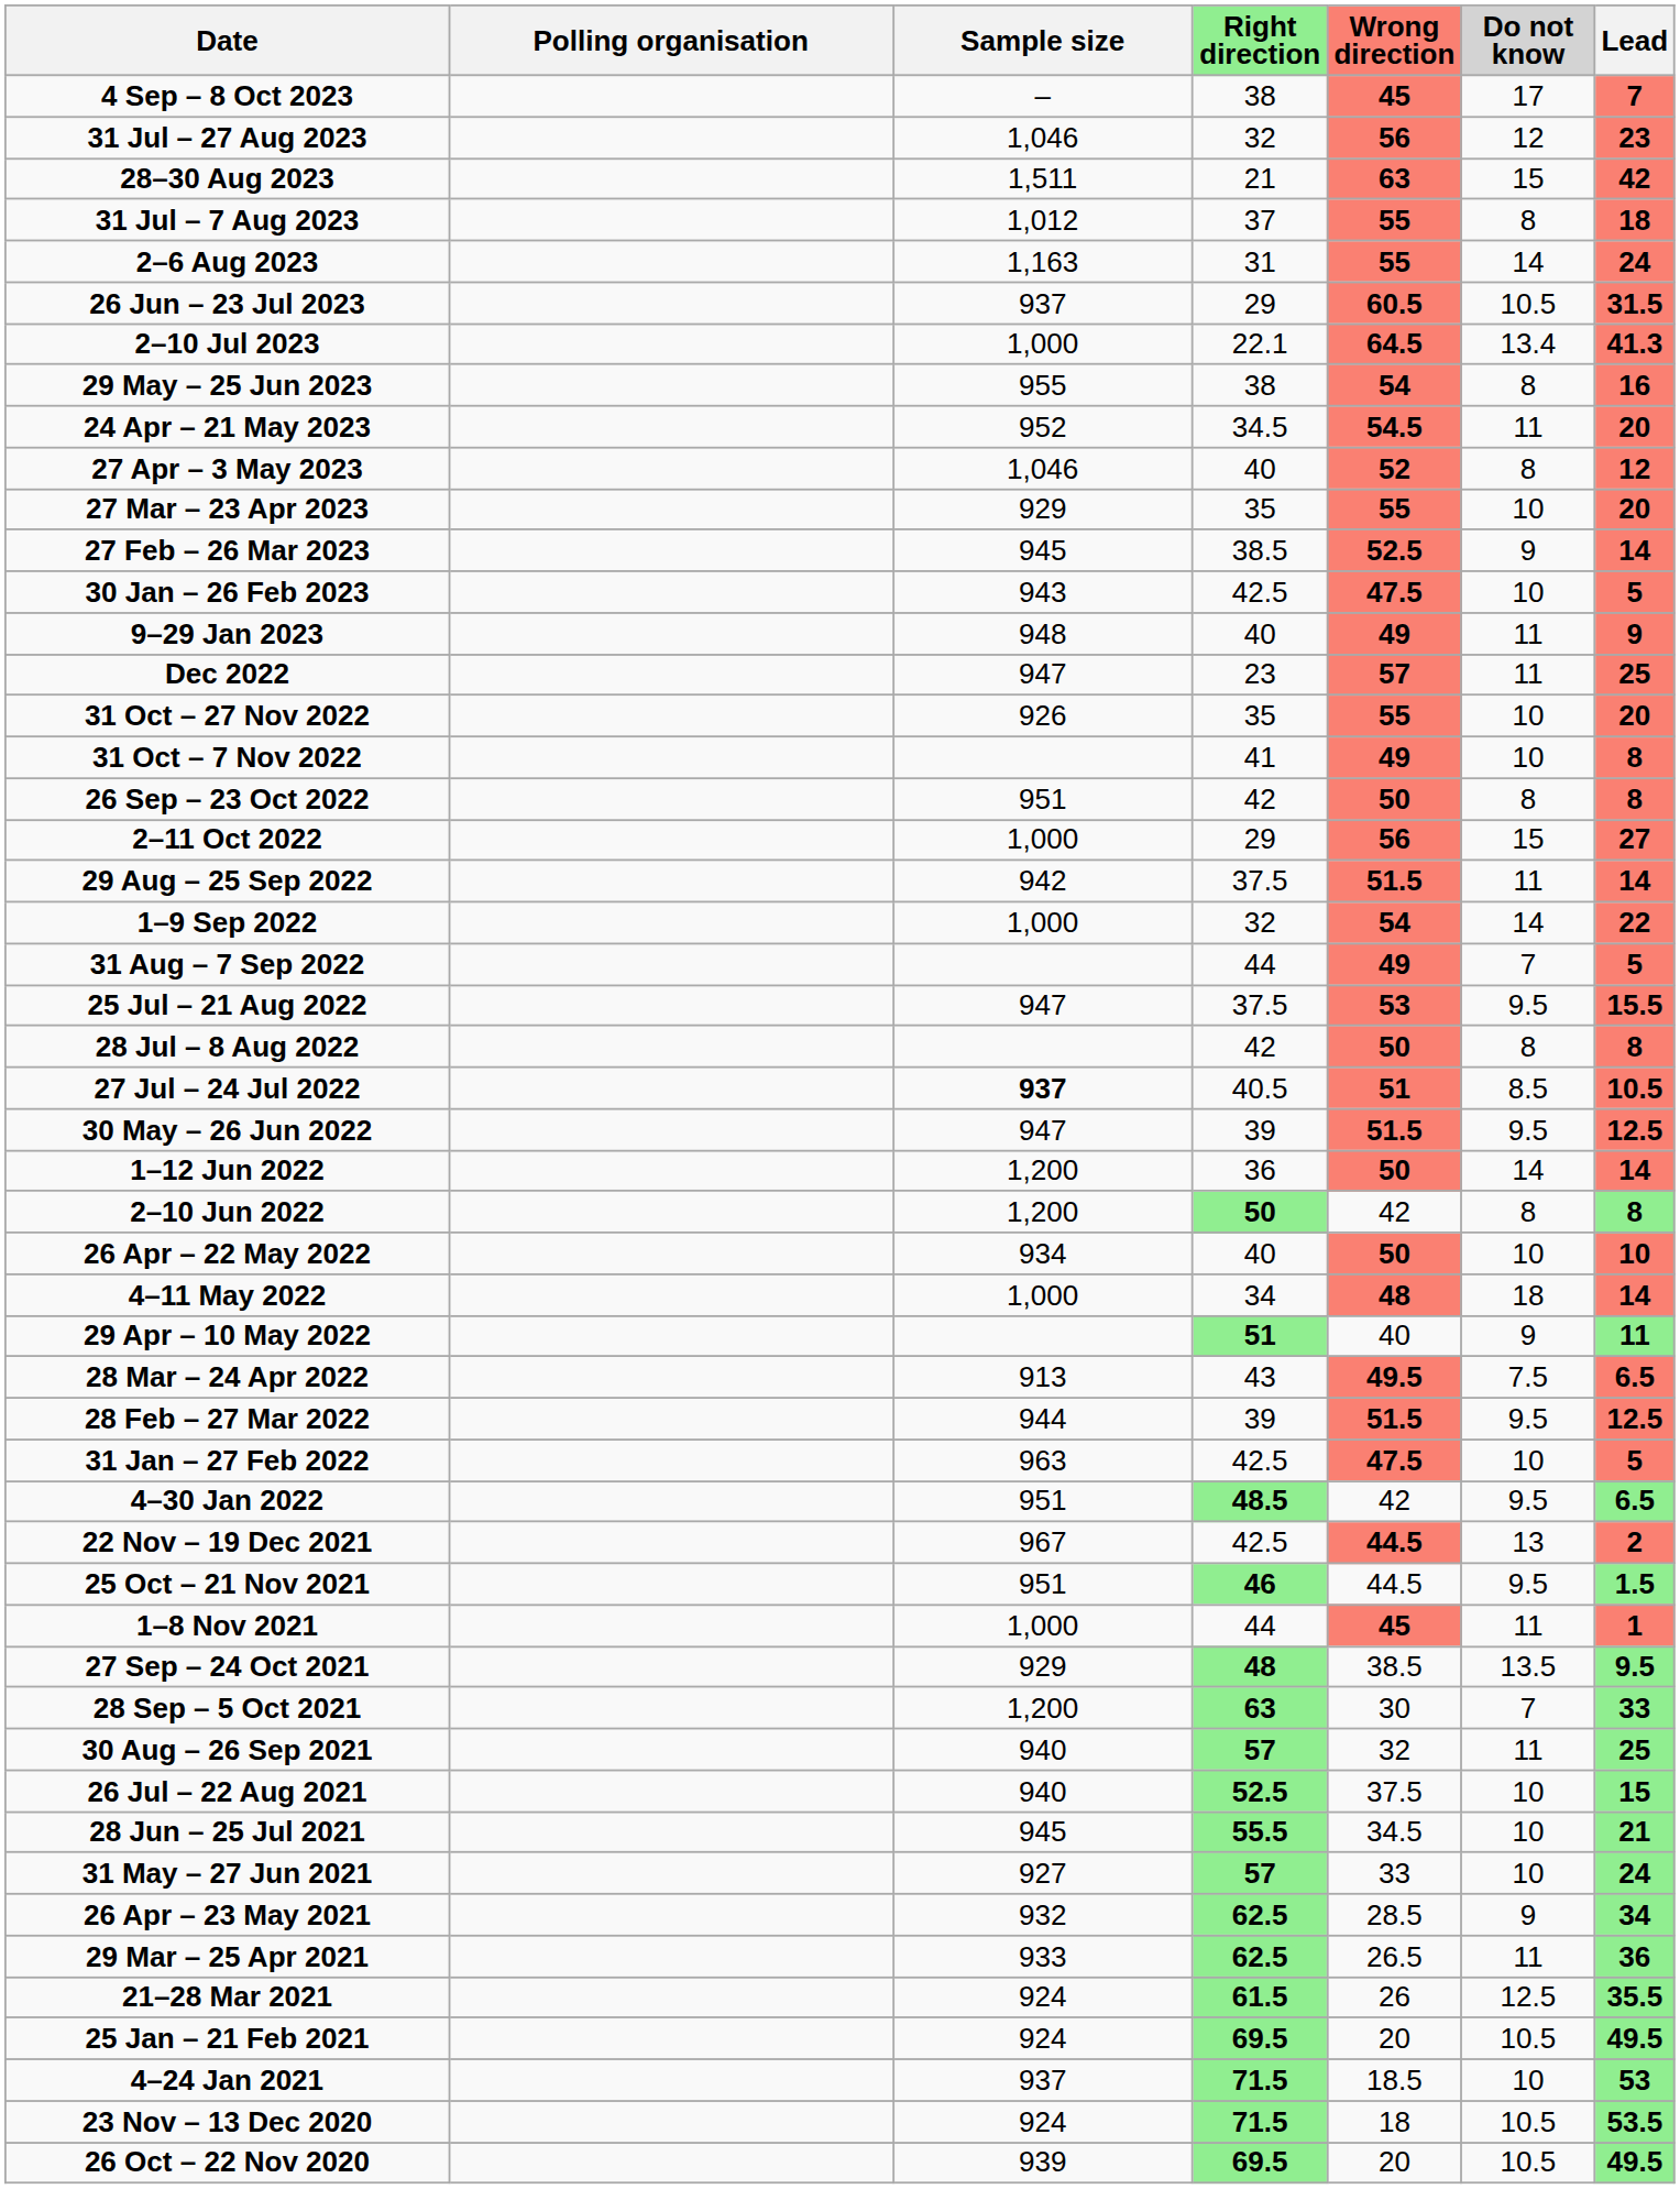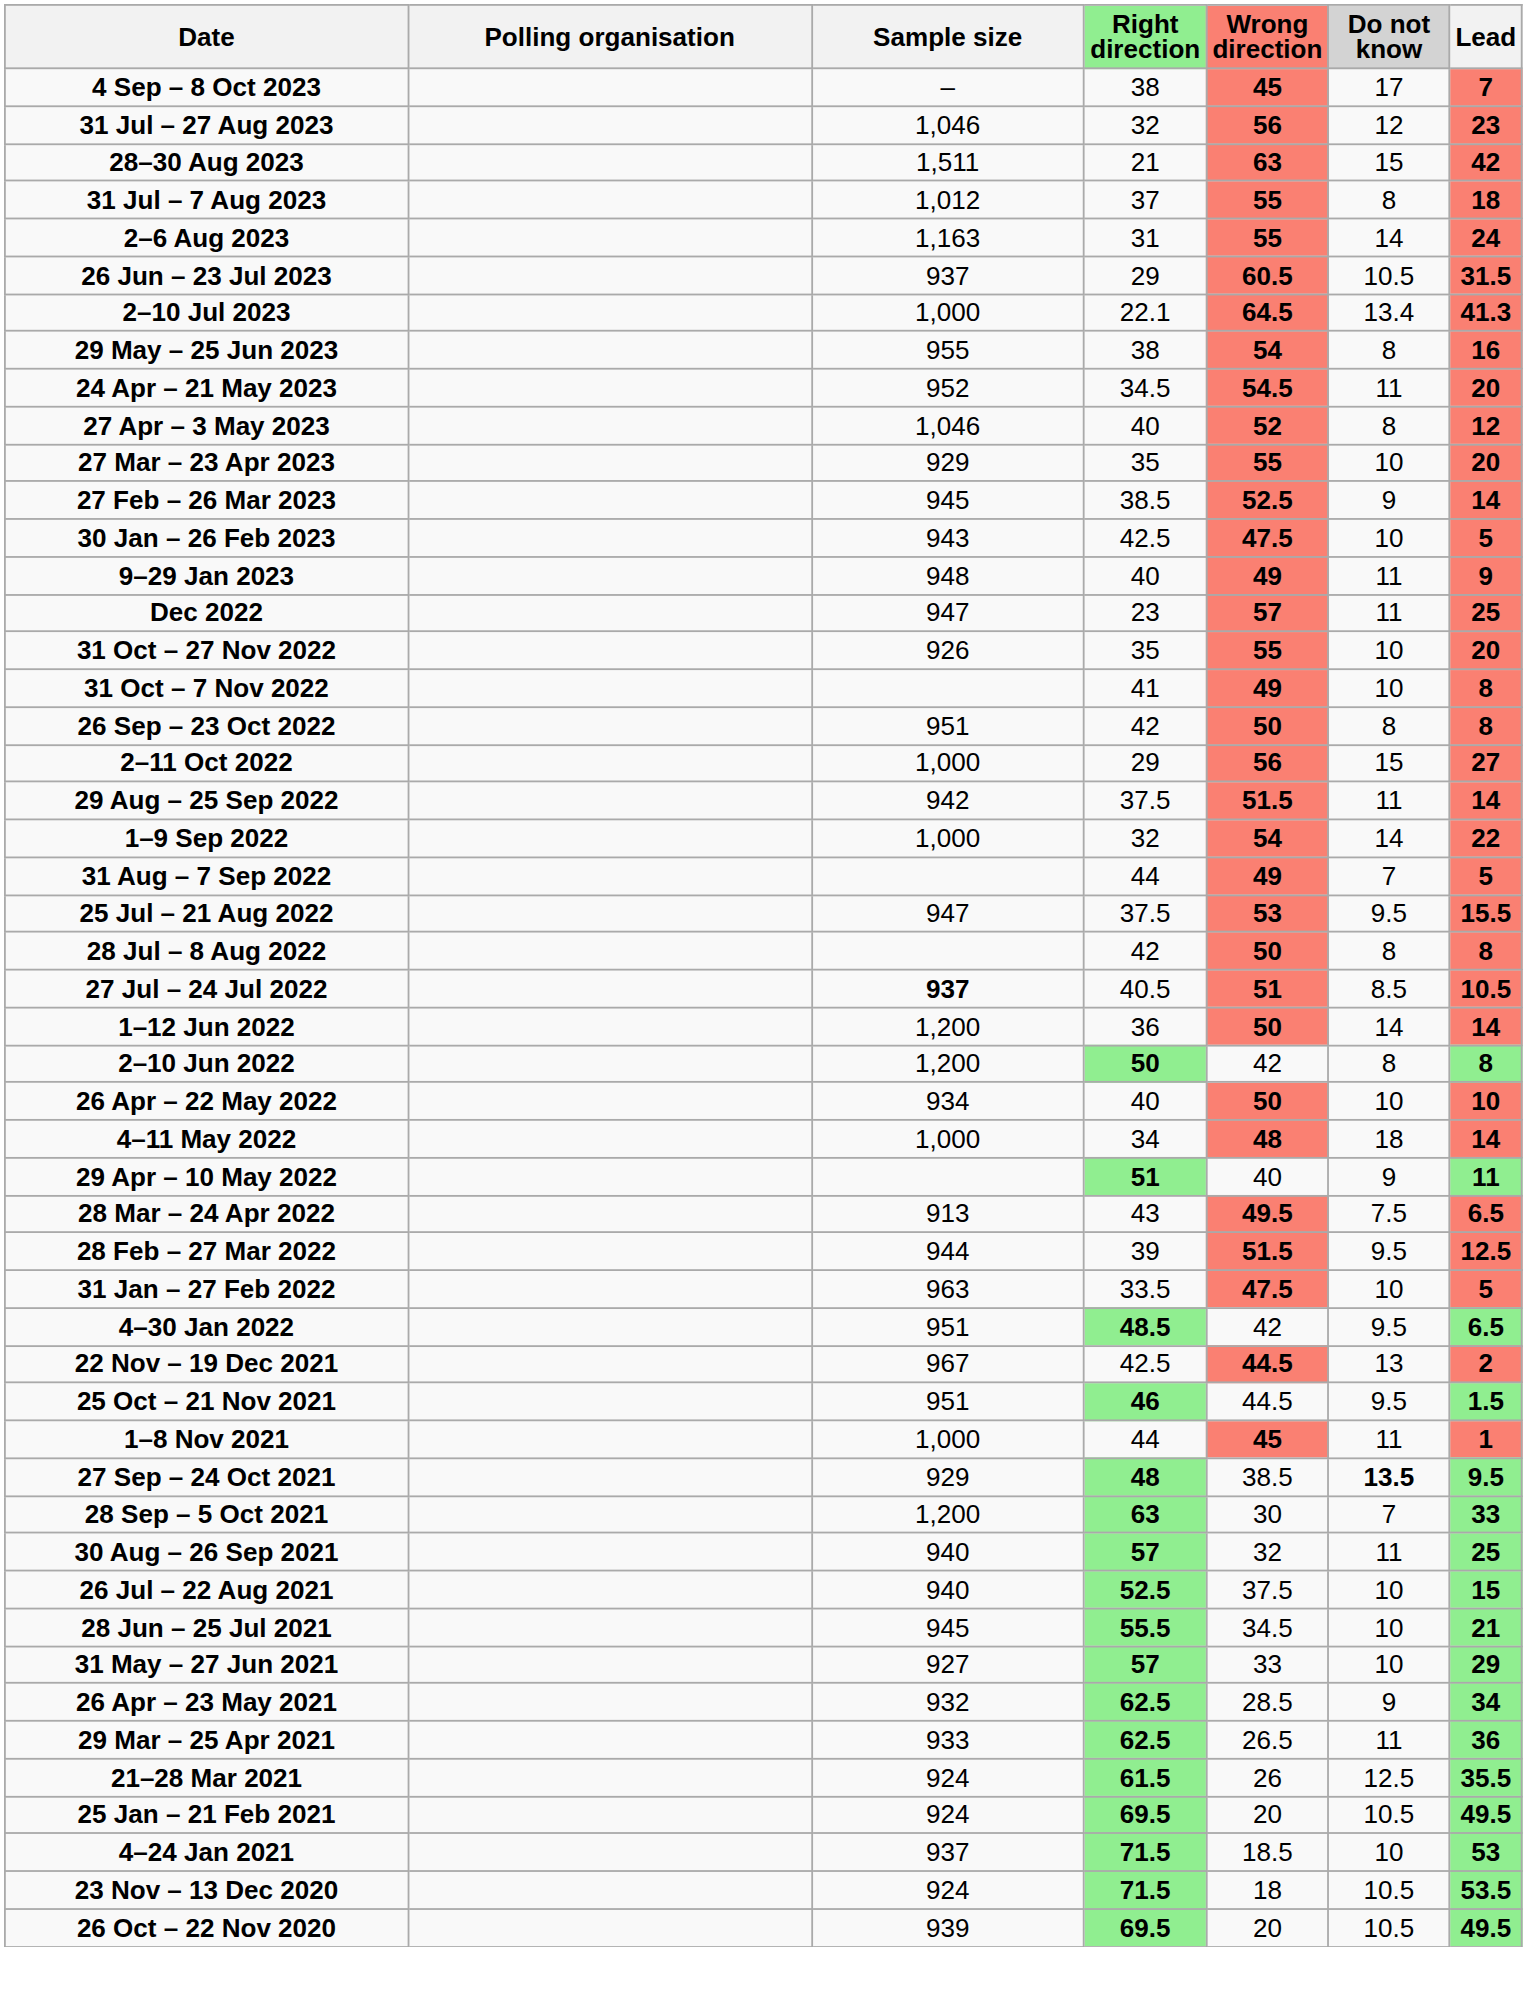- row: 30 May – 26 Jun 2022 | 947 | 39 | 51.5 | 9.5 | 12.5
31 Jan – 27 Feb 2022 | Right direction: 42.5 -> 33.5
27 Sep – 24 Oct 2021 | Do not know: normal -> bold
31 May – 27 Jun 2021 | Lead: 24 -> 29
